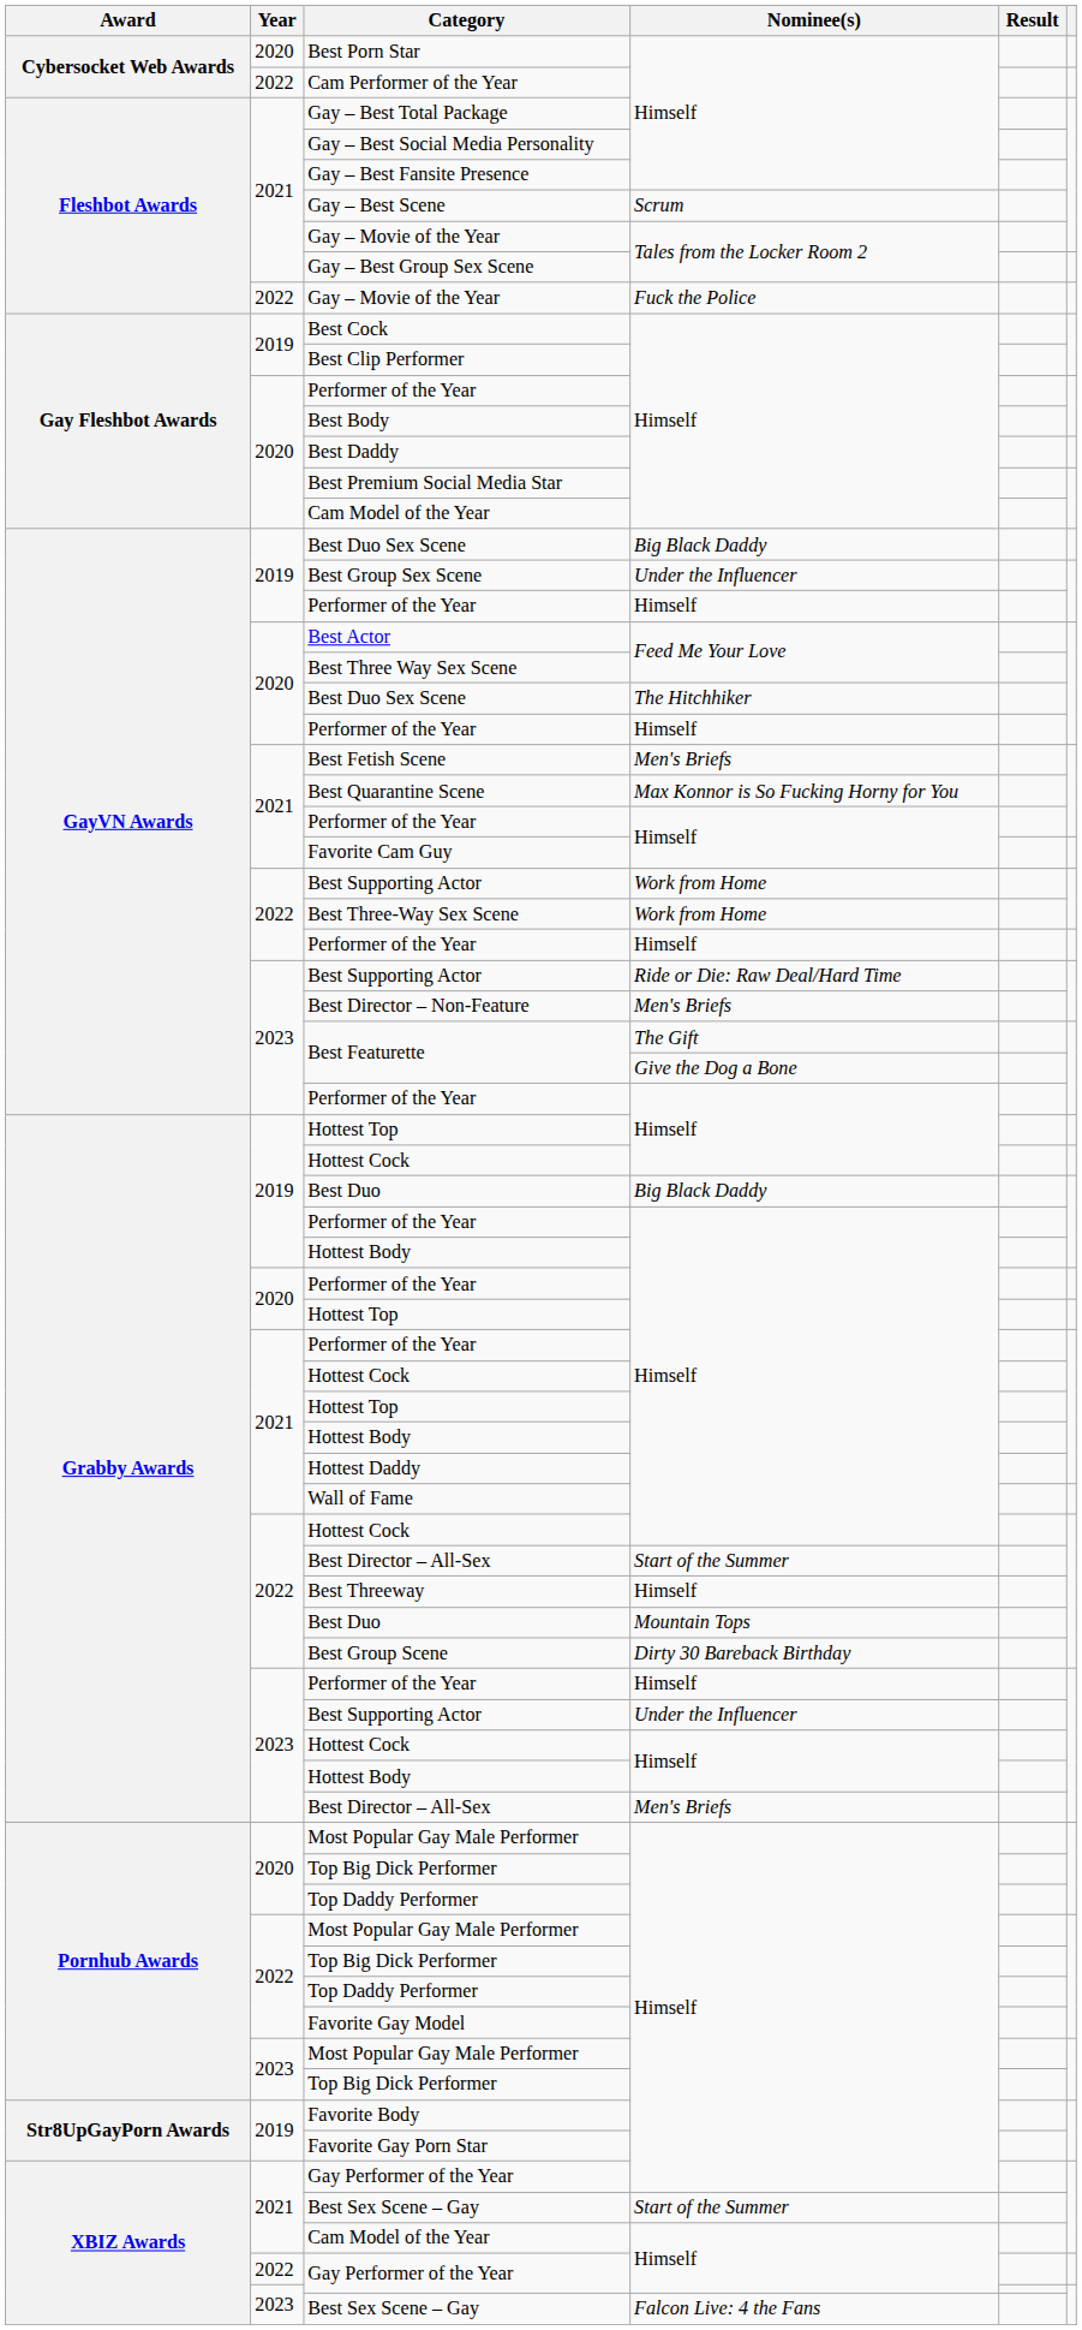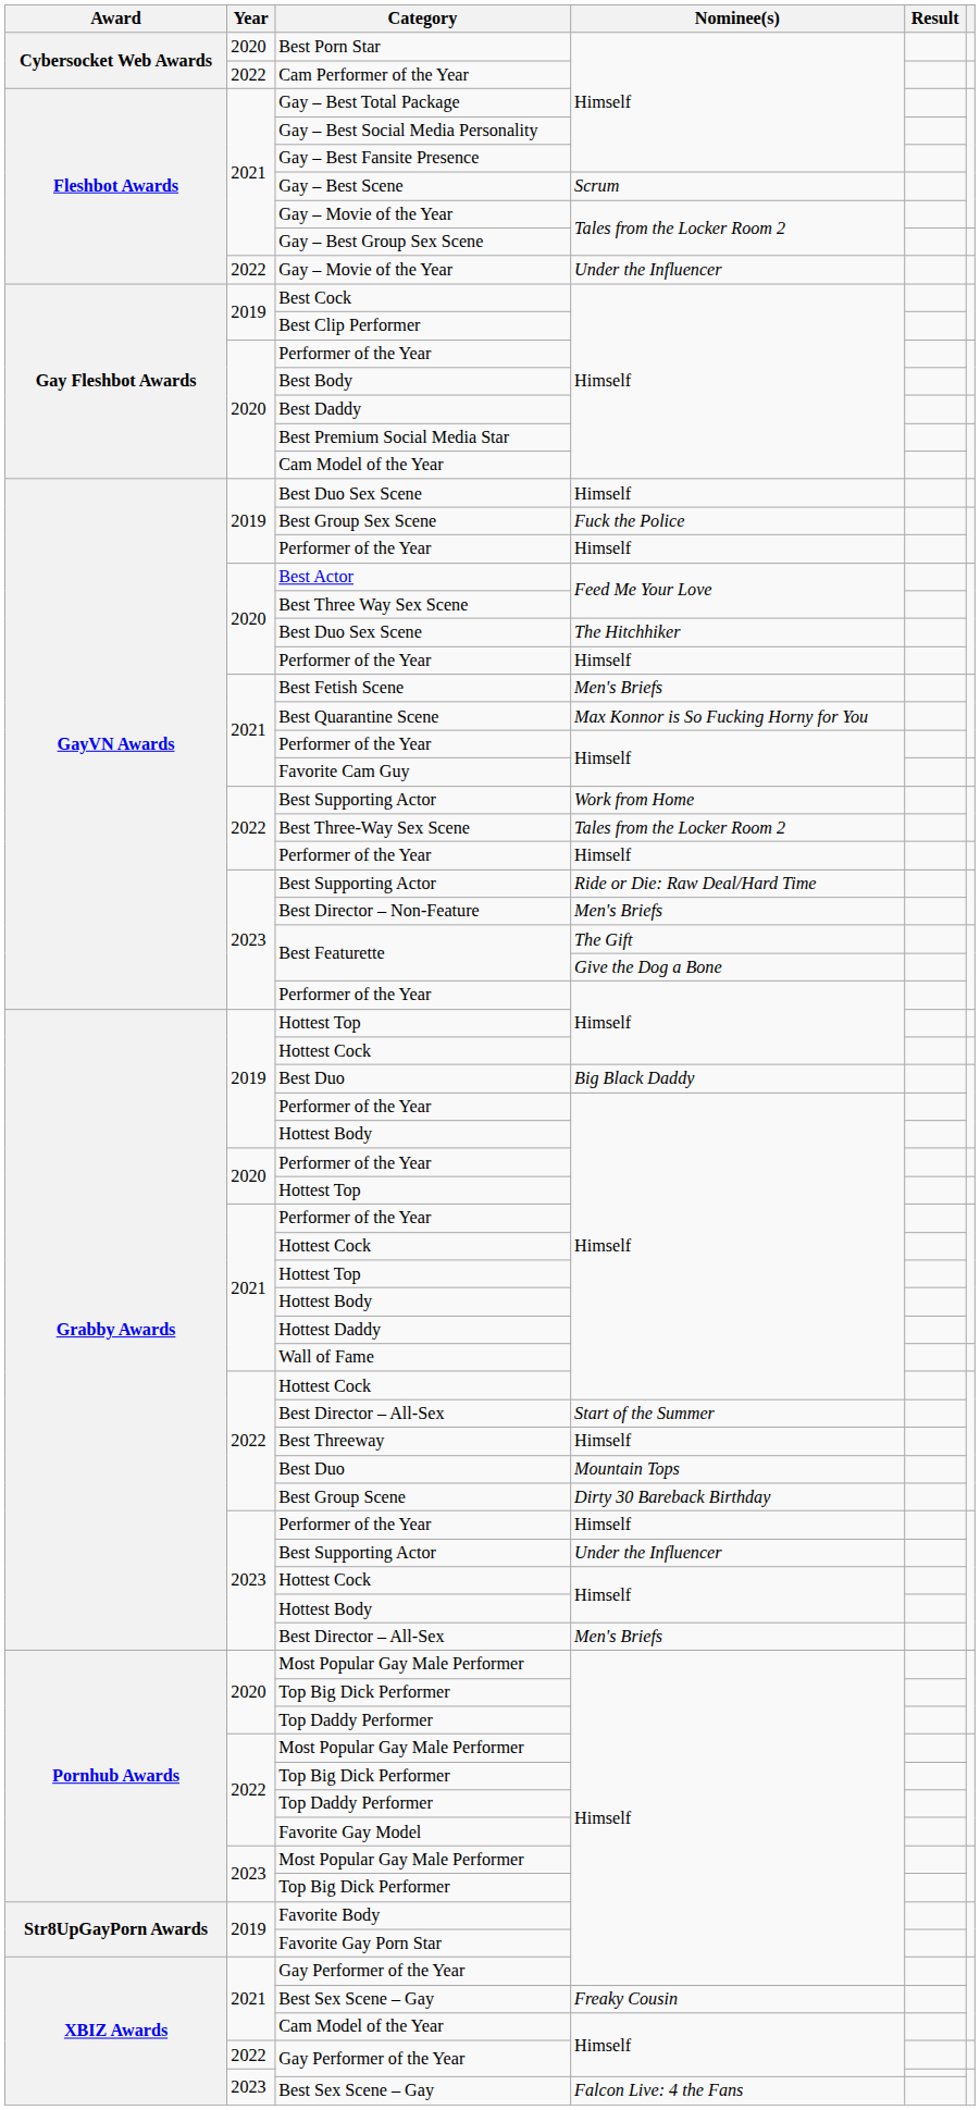2022 / Gay – Movie of the Year | Nominee(s): Fuck the Police -> Under the Influencer
2019 / Best Duo Sex Scene | Nominee(s): Big Black Daddy -> Himself
Best Group Sex Scene | Nominee(s): Under the Influencer -> Fuck the Police
Best Three-Way Sex Scene | Nominee(s): Work from Home -> Tales from the Locker Room 2
2021 / Best Sex Scene – Gay | Nominee(s): Start of the Summer -> Freaky Cousin
